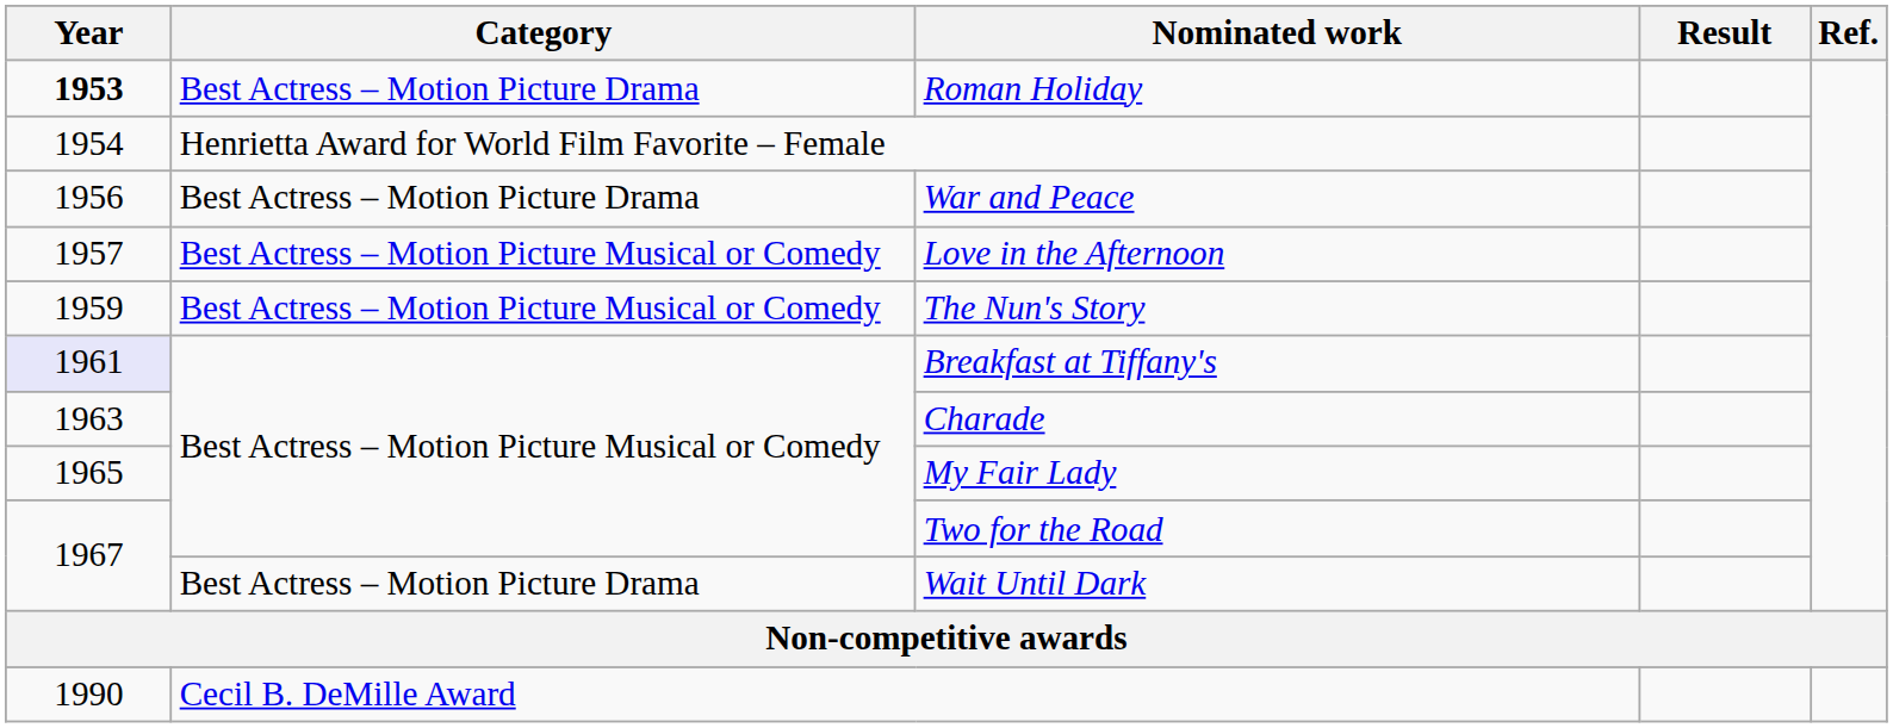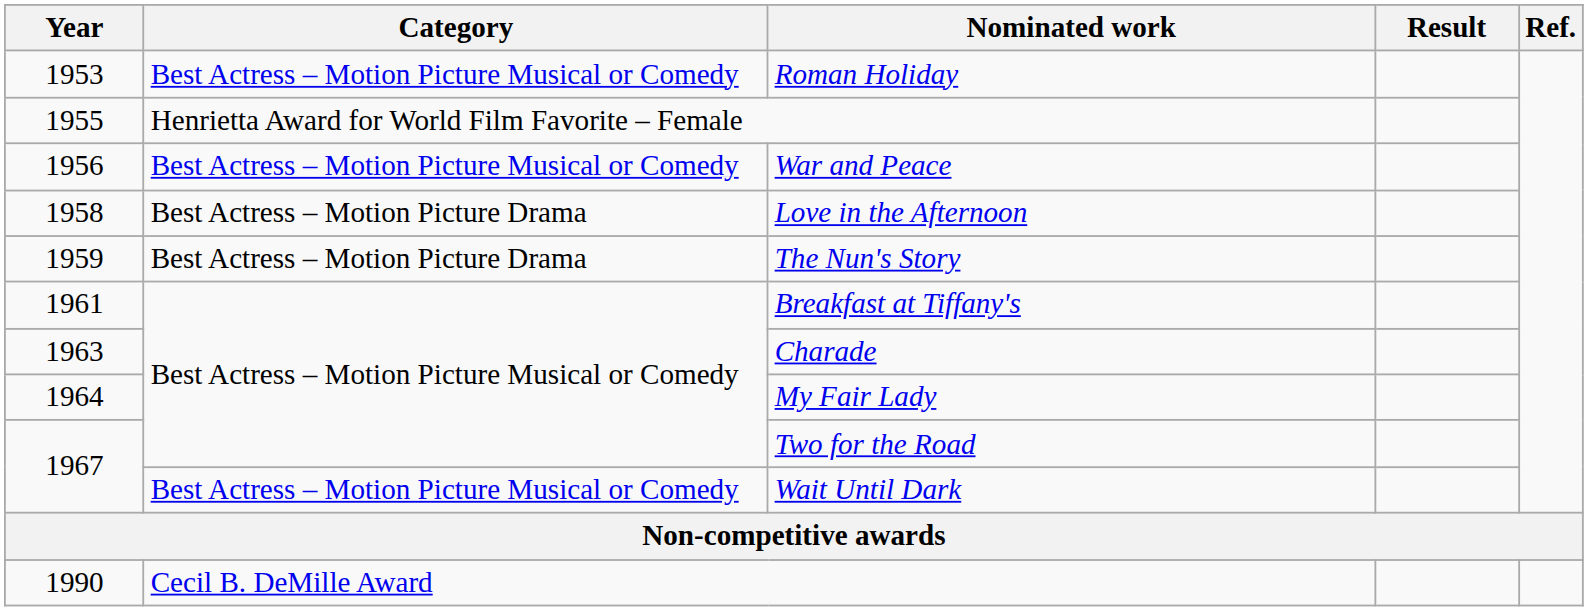Roman Holiday | Year: bold -> normal
Roman Holiday | Category: Best Actress – Motion Picture Drama -> Best Actress – Motion Picture Musical or Comedy
Henrietta Award for World Film Favorite – Female | Year: 1954 -> 1955
War and Peace | Category: Best Actress – Motion Picture Drama -> Best Actress – Motion Picture Musical or Comedy
Love in the Afternoon | Year: 1957 -> 1958
Love in the Afternoon | Category: Best Actress – Motion Picture Musical or Comedy -> Best Actress – Motion Picture Drama
The Nun's Story | Category: Best Actress – Motion Picture Musical or Comedy -> Best Actress – Motion Picture Drama
Breakfast at Tiffany's | Year: lavender background -> no background
My Fair Lady | Year: 1965 -> 1964
Wait Until Dark | Category: Best Actress – Motion Picture Drama -> Best Actress – Motion Picture Musical or Comedy
